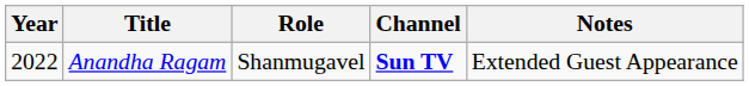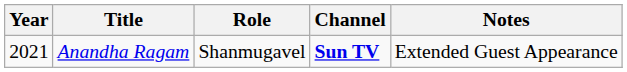Anandha Ragam | Year: 2022 -> 2021
